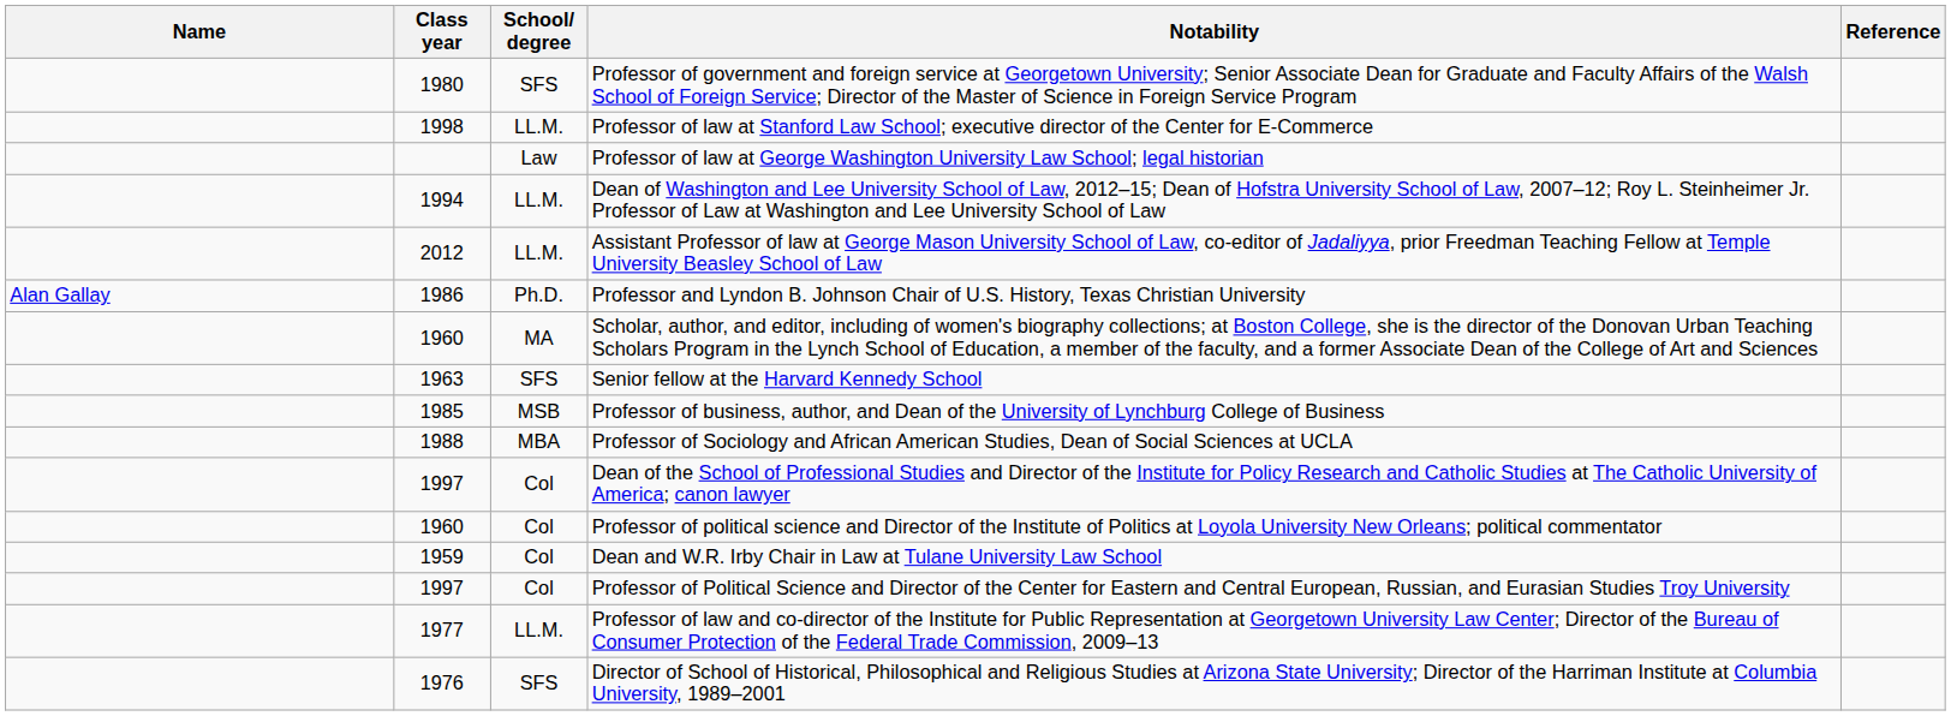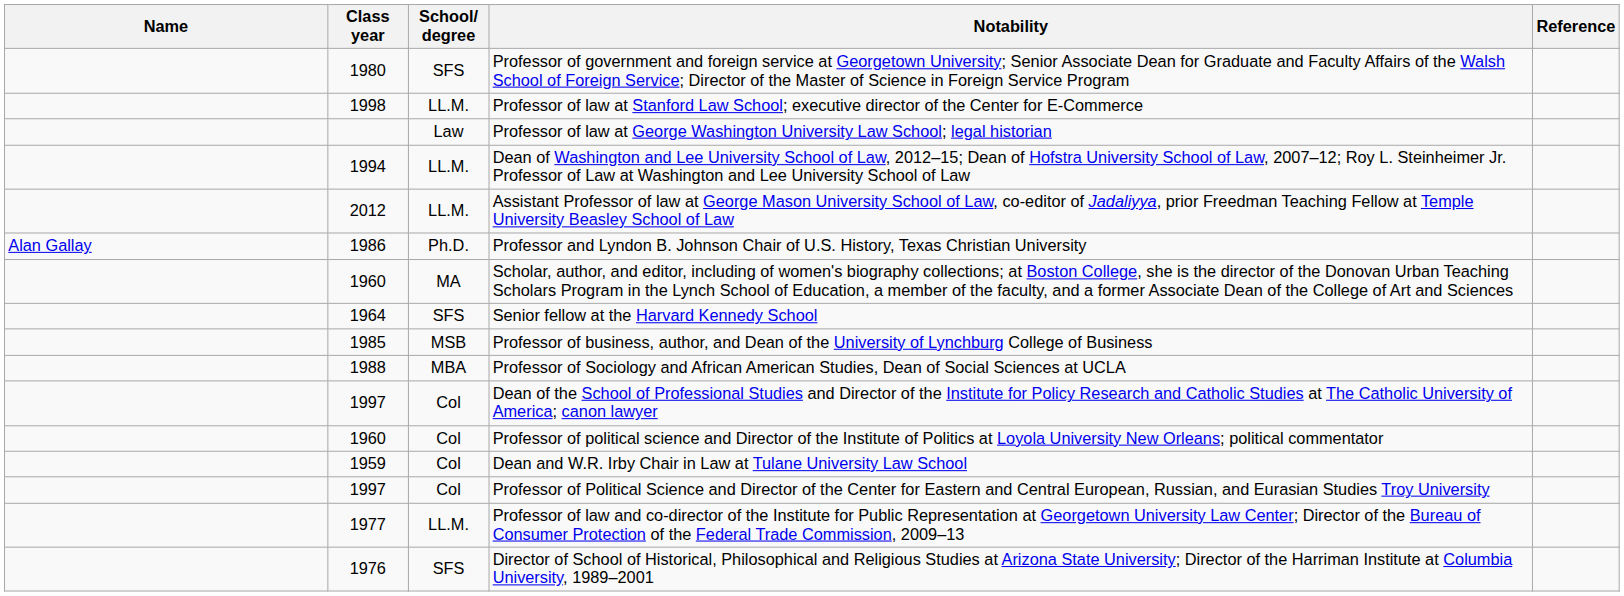Senior fellow at the Harvard Kennedy School | Class year: 1963 -> 1964
